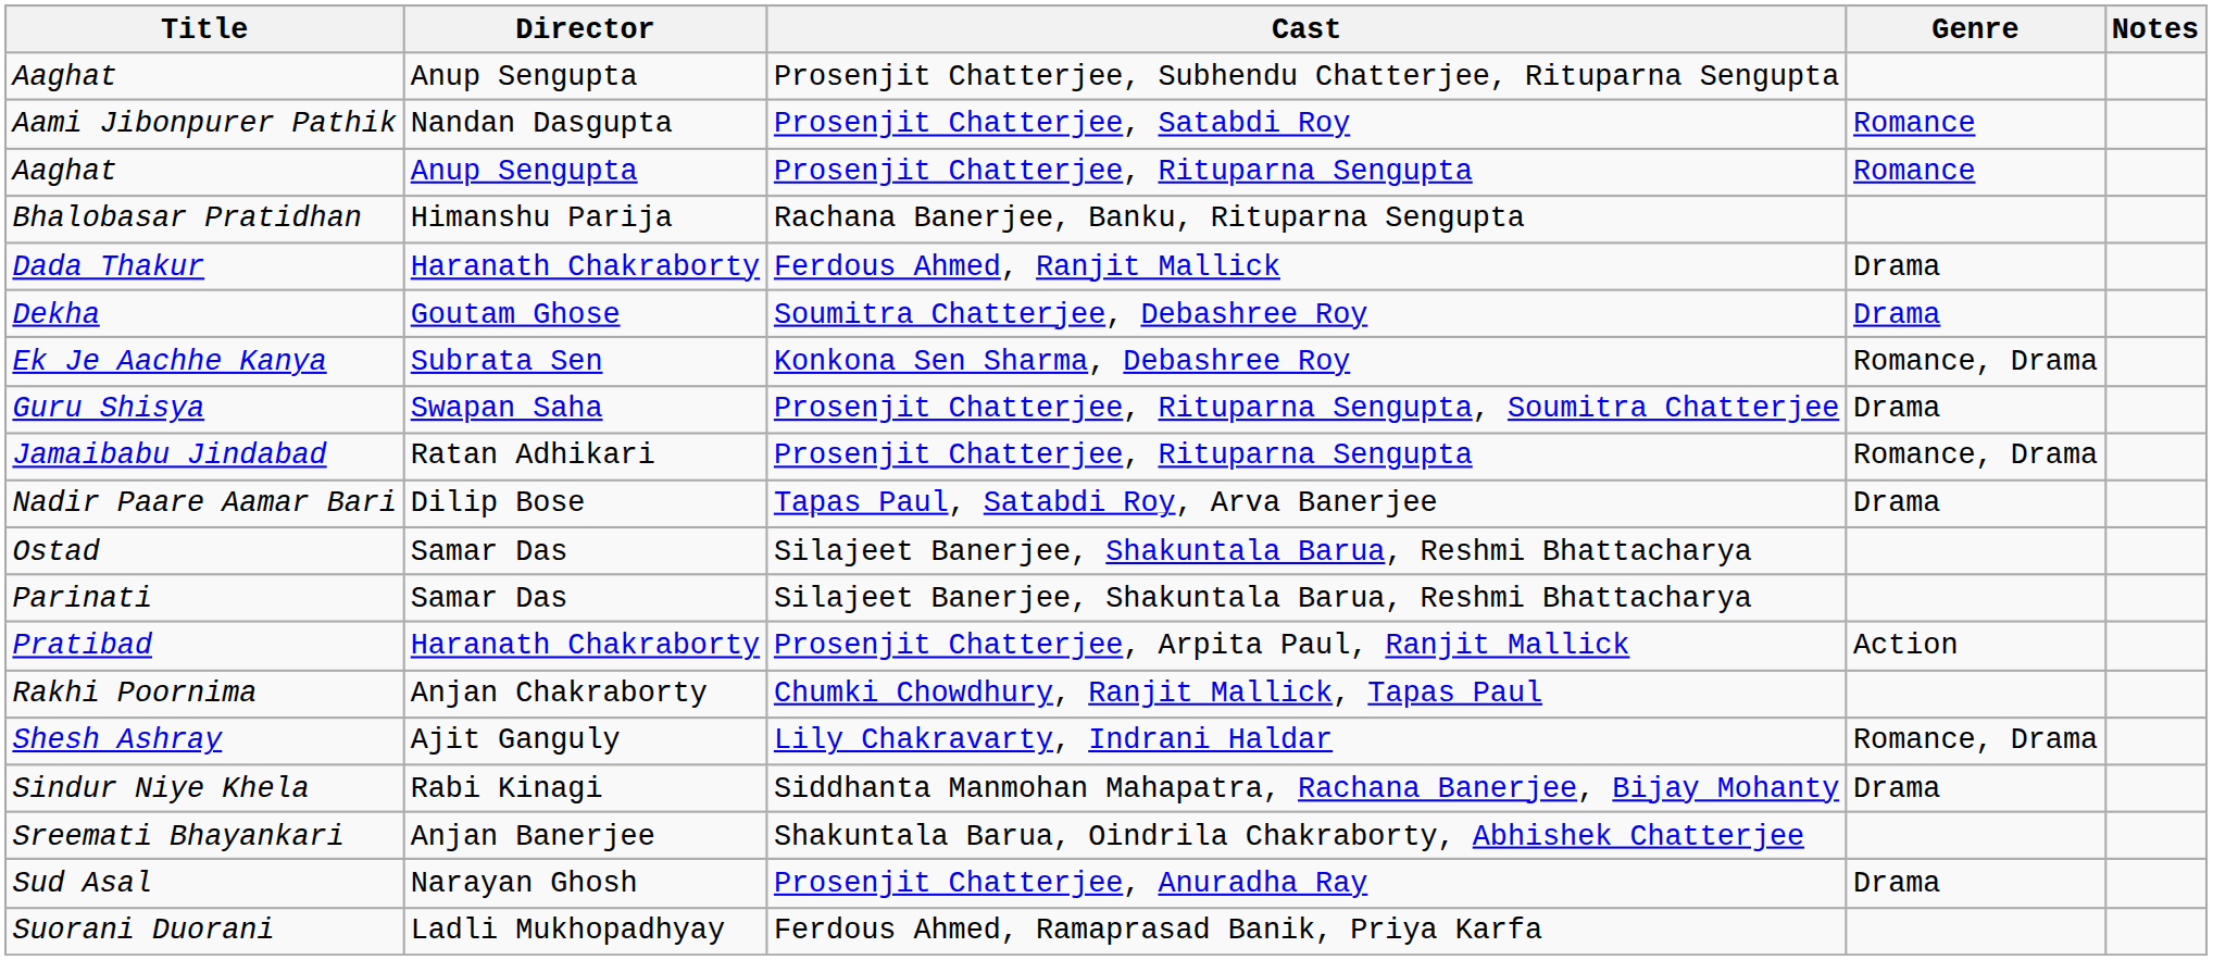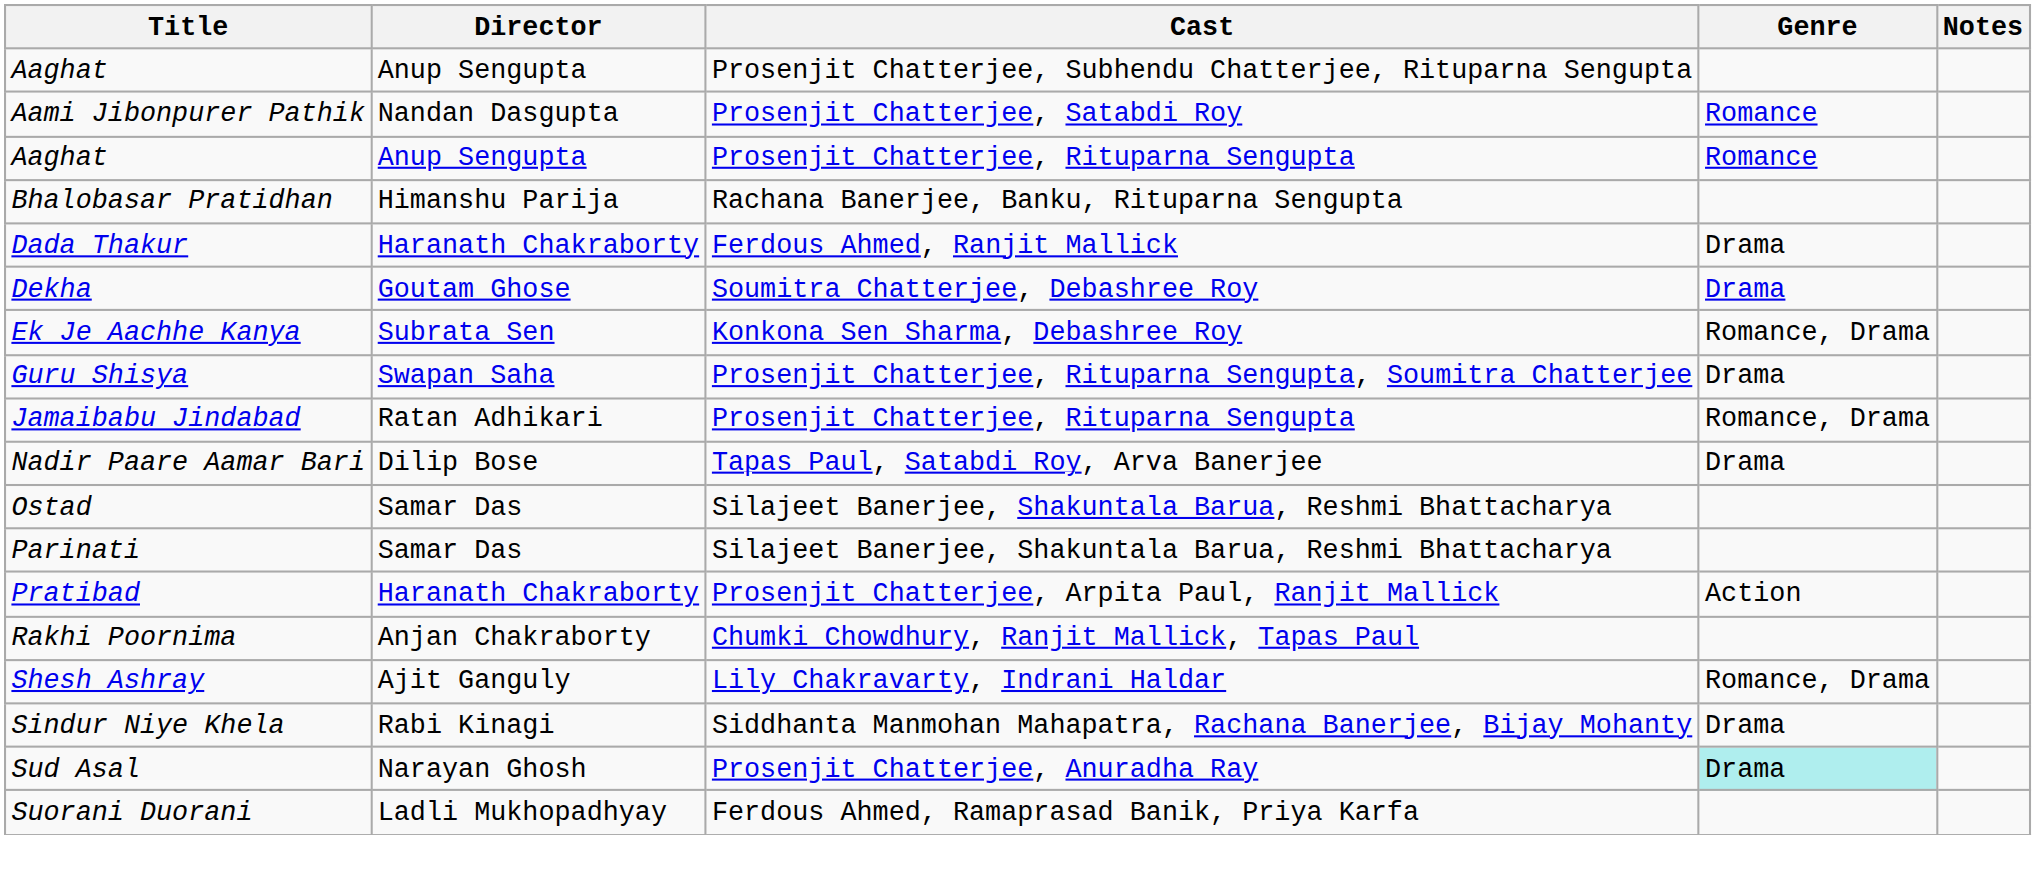- row: Sreemati Bhayankari | Anjan Banerjee | Shakuntala Barua, Oindrila Chakraborty, Abhishek Chatterjee
Sud Asal | Genre: no background -> paleturquoise background
